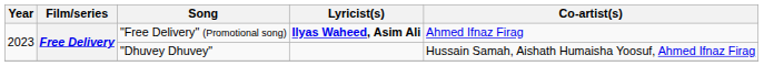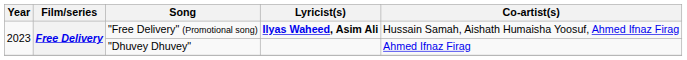"Free Delivery" (Promotional song) | Co-artist(s): Ahmed Ifnaz Firag -> Hussain Samah, Aishath Humaisha Yoosuf, Ahmed Ifnaz Firag
"Dhuvey Dhuvey" | Co-artist(s): Hussain Samah, Aishath Humaisha Yoosuf, Ahmed Ifnaz Firag -> Ahmed Ifnaz Firag
